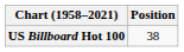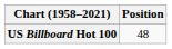US Billboard Hot 100 | Position: 38 -> 48
